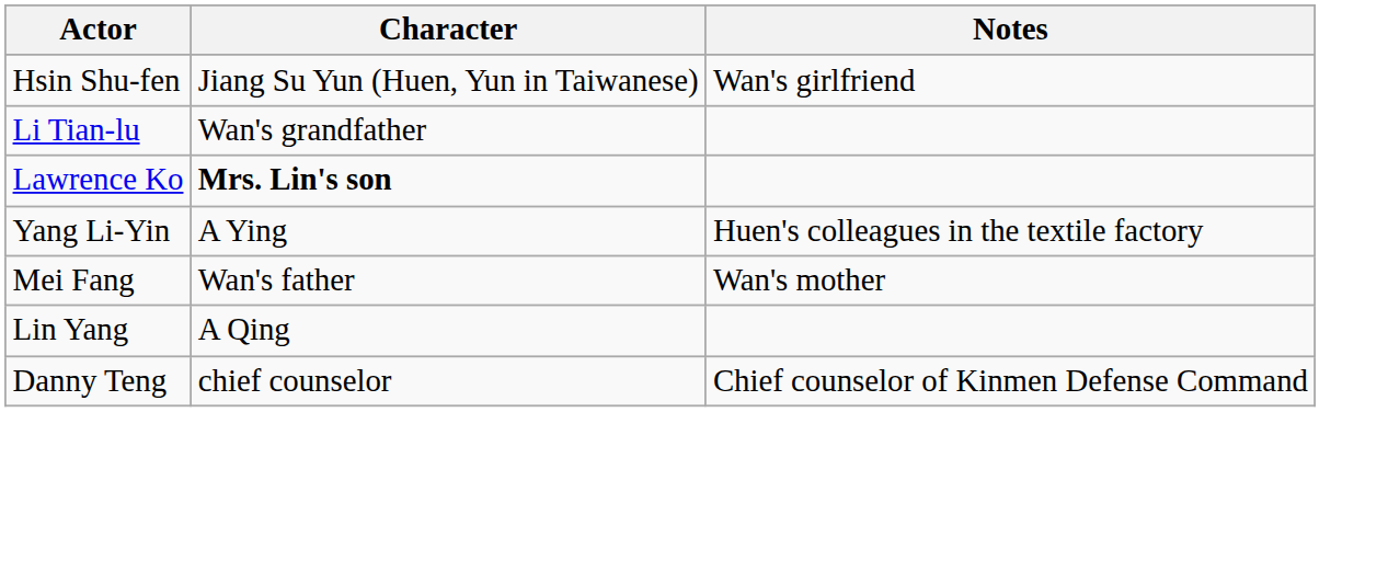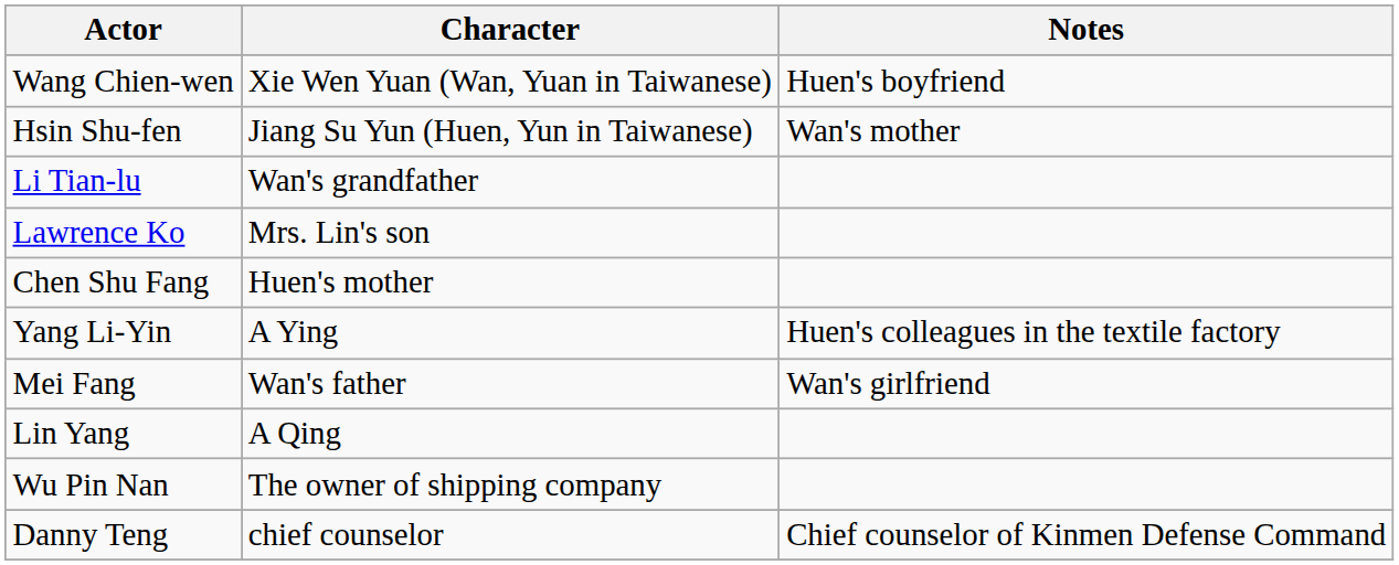+ row: Wang Chien-wen | Xie Wen Yuan (Wan, Yuan in Taiwanese) | Huen's boyfriend
Hsin Shu-fen | Notes: Wan's girlfriend -> Wan's mother
Lawrence Ko | Character: bold -> normal
+ row: Chen Shu Fang | Huen's mother
Mei Fang | Notes: Wan's mother -> Wan's girlfriend
+ row: Wu Pin Nan | The owner of shipping company
